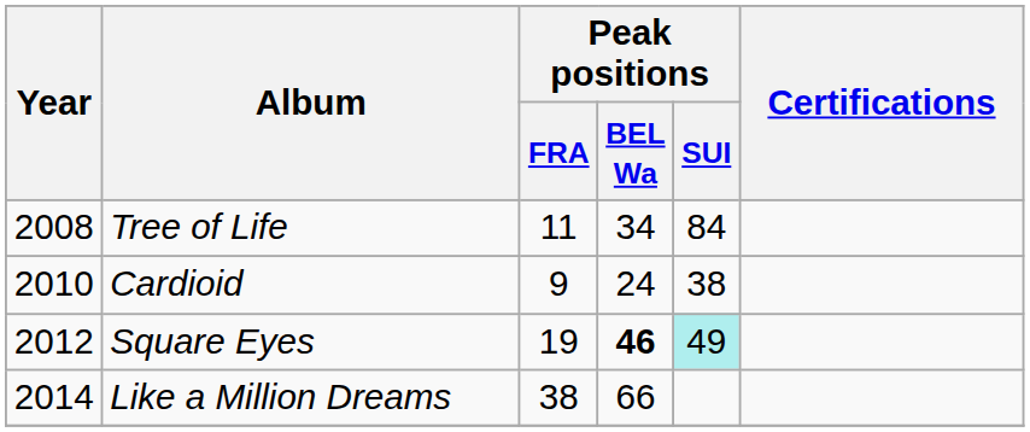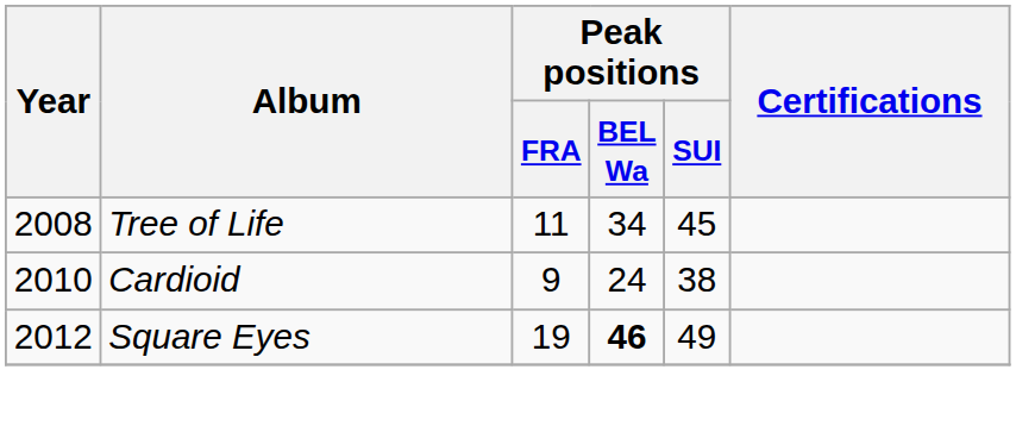Tree of Life | Peak positions / SUI: 84 -> 45
Square Eyes | Peak positions / SUI: paleturquoise background -> no background
- row: 2014 | Like a Million Dreams | 38 | 66
